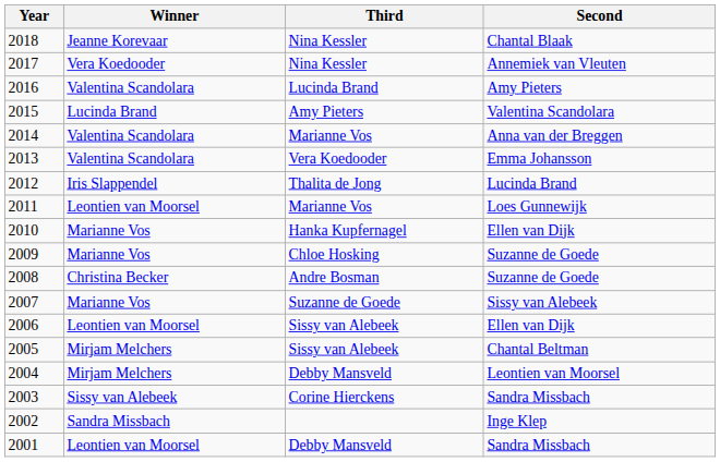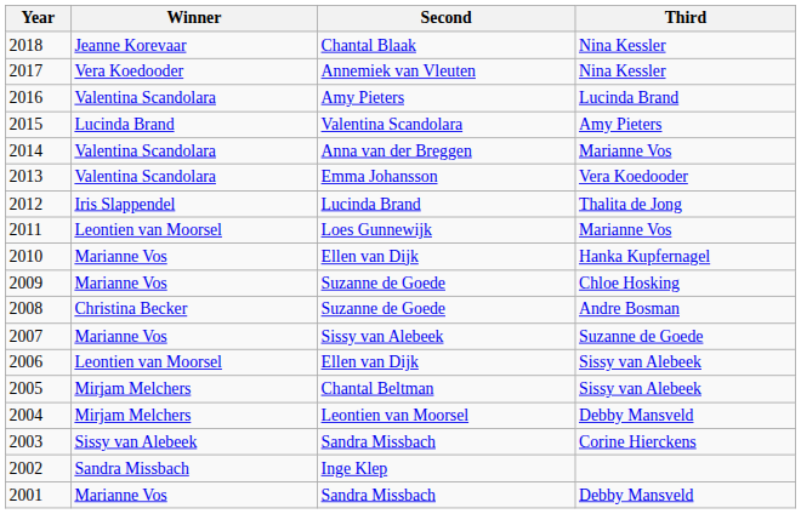columns swapped: Second <-> Third
2001 | Winner: Leontien van Moorsel -> Marianne Vos
